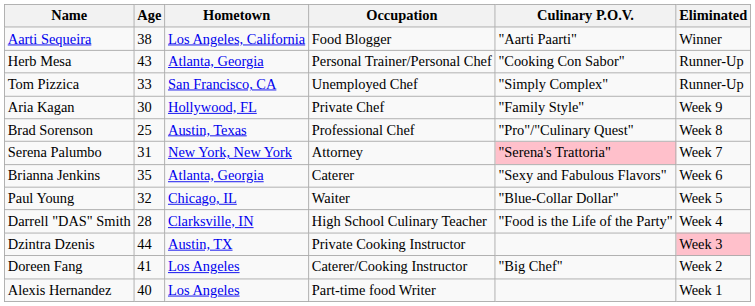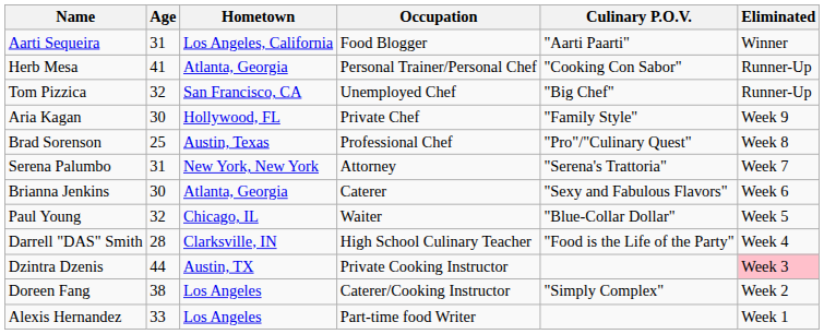Aarti Sequeira | Age: 38 -> 31
Herb Mesa | Age: 43 -> 41
Tom Pizzica | Age: 33 -> 32
Tom Pizzica | Culinary P.O.V.: "Simply Complex" -> "Big Chef"
Serena Palumbo | Culinary P.O.V.: pink background -> no background
Brianna Jenkins | Age: 35 -> 30
Doreen Fang | Age: 41 -> 38
Doreen Fang | Culinary P.O.V.: "Big Chef" -> "Simply Complex"
Alexis Hernandez | Age: 40 -> 33
